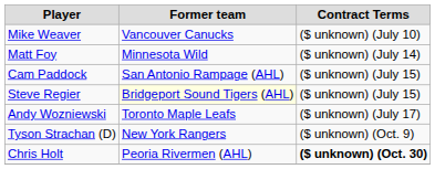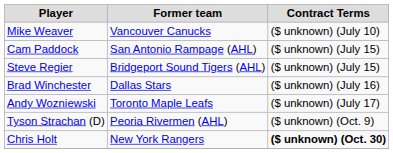- row: Matt Foy | Minnesota Wild | ($ unknown) (July 14)
Steve Regier | Former team: lightyellow background -> no background
+ row: Brad Winchester | Dallas Stars | ($ unknown) (July 16)
Tyson Strachan (D) | Former team: New York Rangers -> Peoria Rivermen (AHL)
Chris Holt | Former team: Peoria Rivermen (AHL) -> New York Rangers
